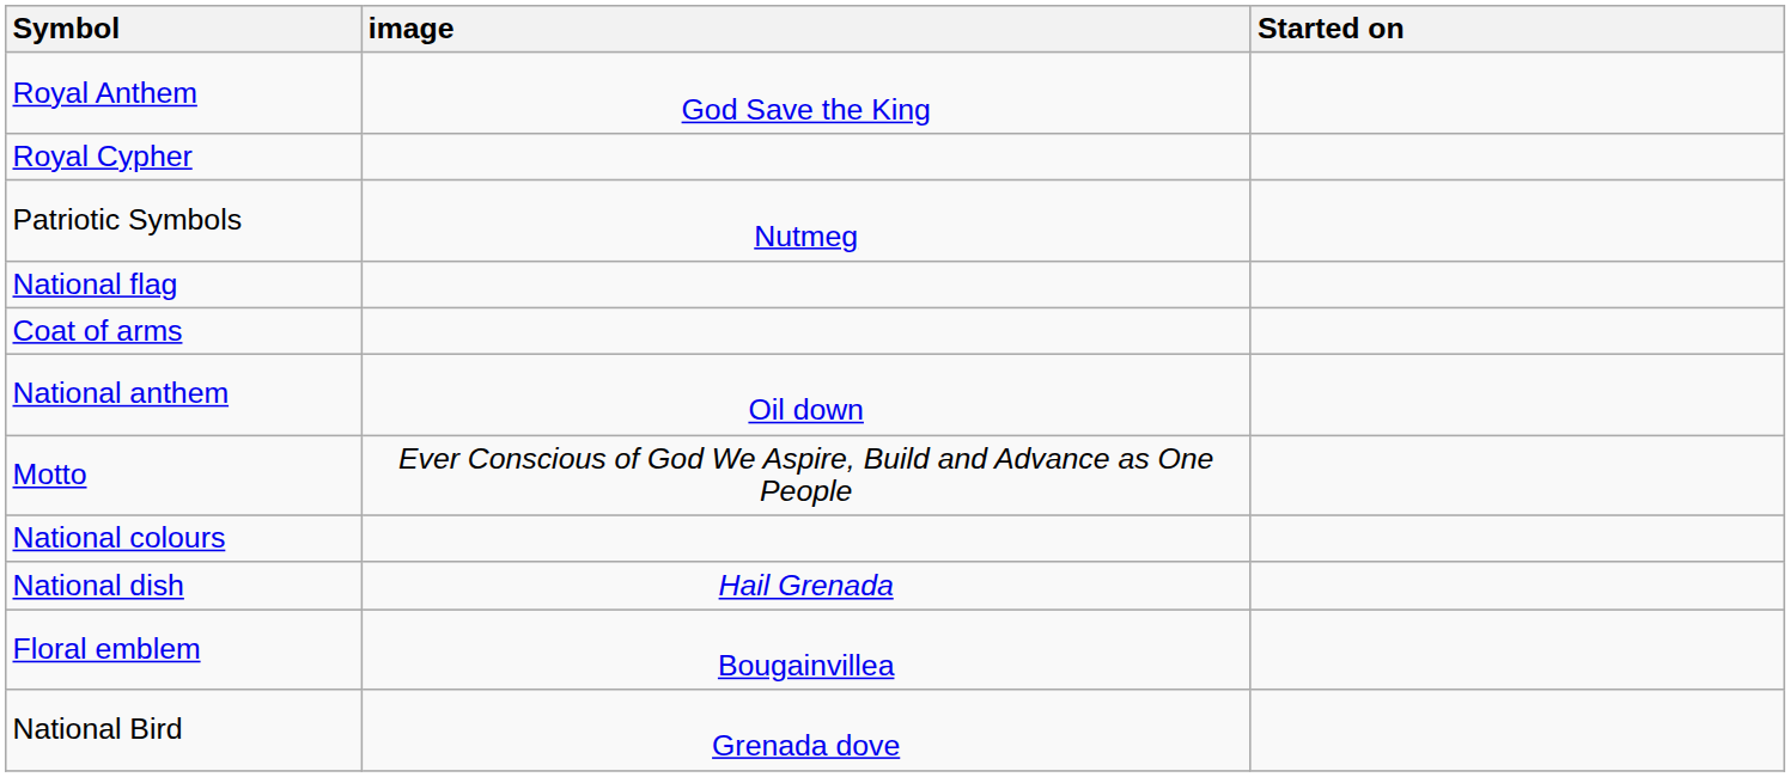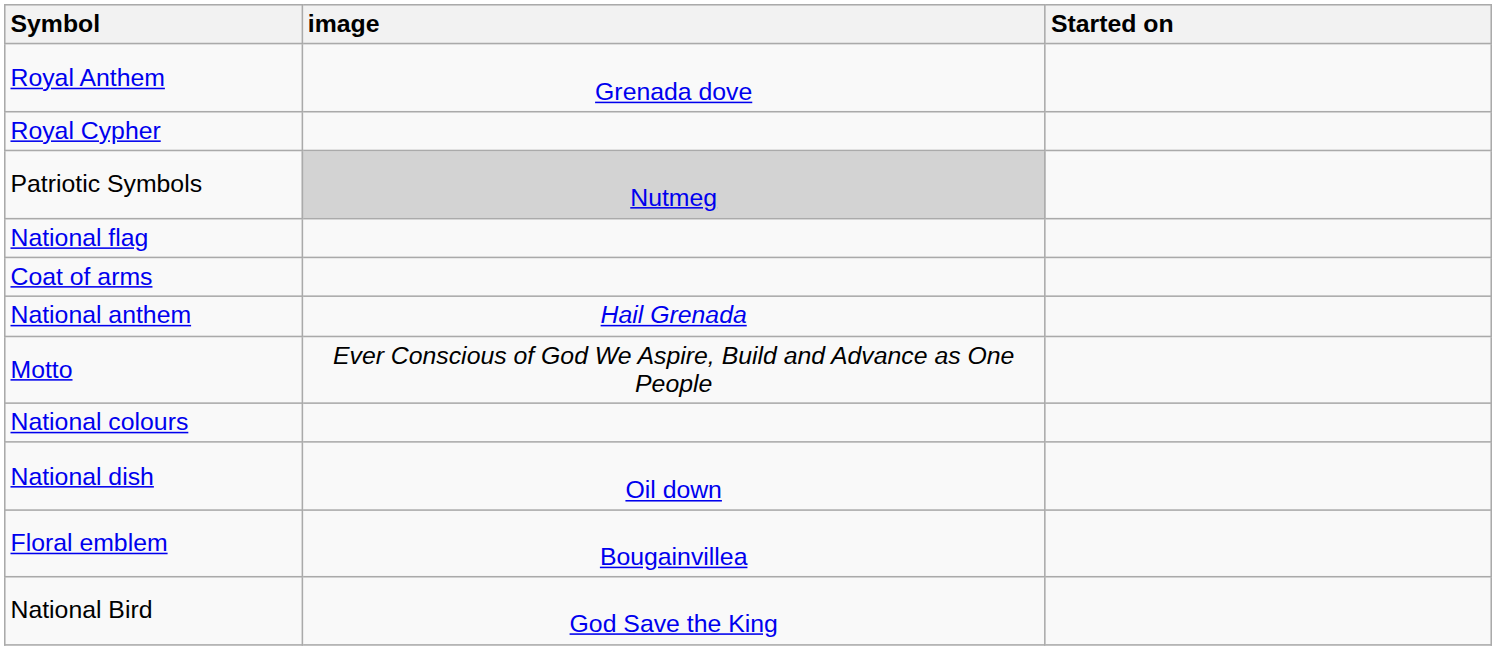Royal Anthem | image: God Save the King -> Grenada dove
Patriotic Symbols | image: no background -> lightgrey background
National anthem | image: Oil down -> Hail Grenada
National dish | image: Hail Grenada -> Oil down
National Bird | image: Grenada dove -> God Save the King
